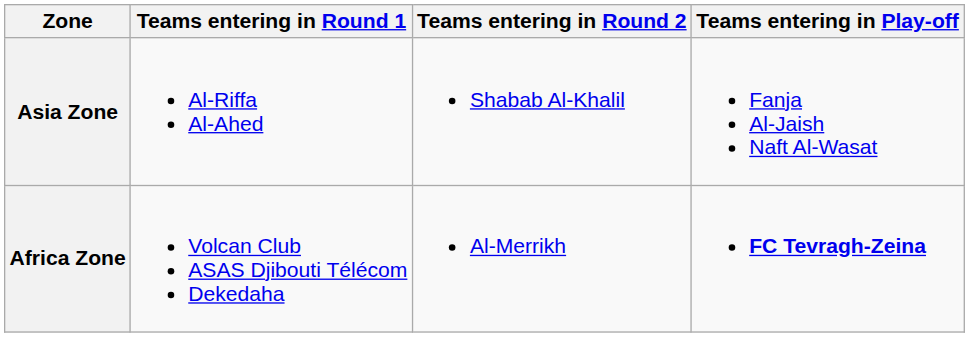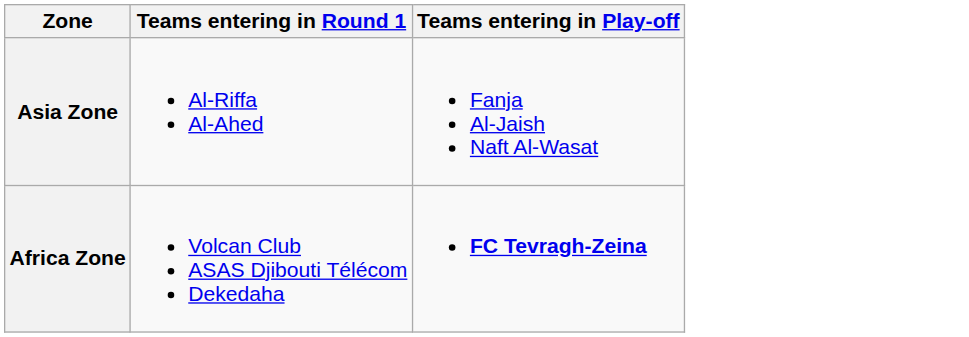- column: Teams entering in Round 2 | Shabab Al-Khalil | Al-Merrikh
